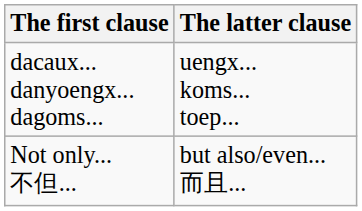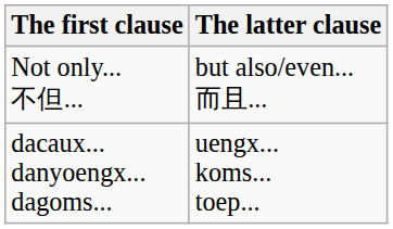rows swapped: Not only... 不但... <-> dacaux... danyoengx... dagoms...
